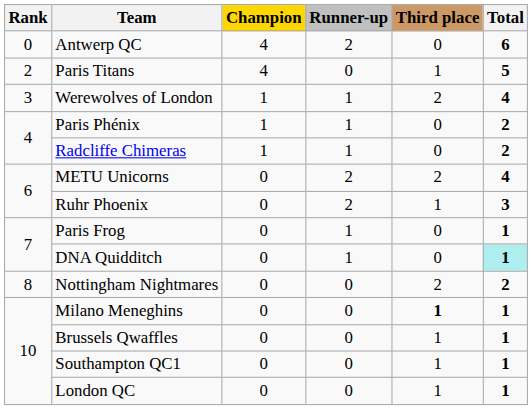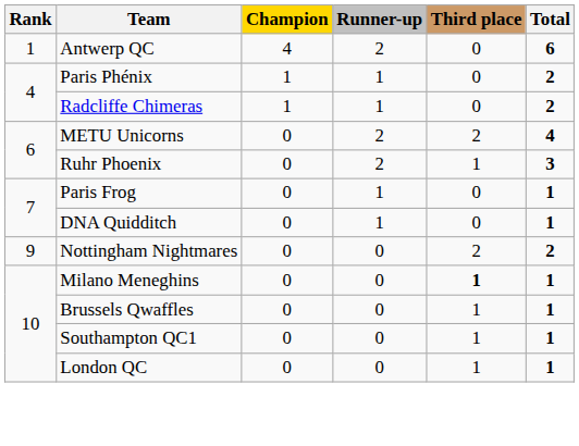Antwerp QC | Rank: 0 -> 1
- row: 2 | Paris Titans | 4 | 0 | 1 | 5
- row: 3 | Werewolves of London | 1 | 1 | 2 | 4
DNA Quidditch | Total: paleturquoise background -> no background
Nottingham Nightmares | Rank: 8 -> 9
